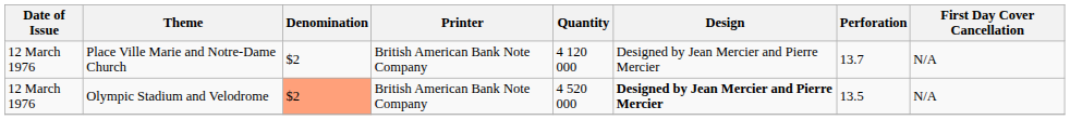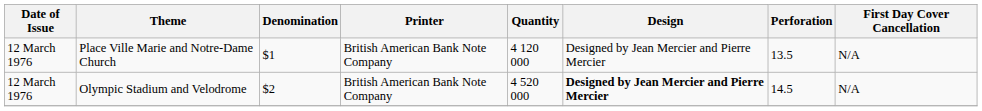Place Ville Marie and Notre-Dame Church | Denomination: $2 -> $1
Place Ville Marie and Notre-Dame Church | Perforation: 13.7 -> 13.5
Olympic Stadium and Velodrome | Denomination: lightsalmon background -> no background
Olympic Stadium and Velodrome | Perforation: 13.5 -> 14.5
